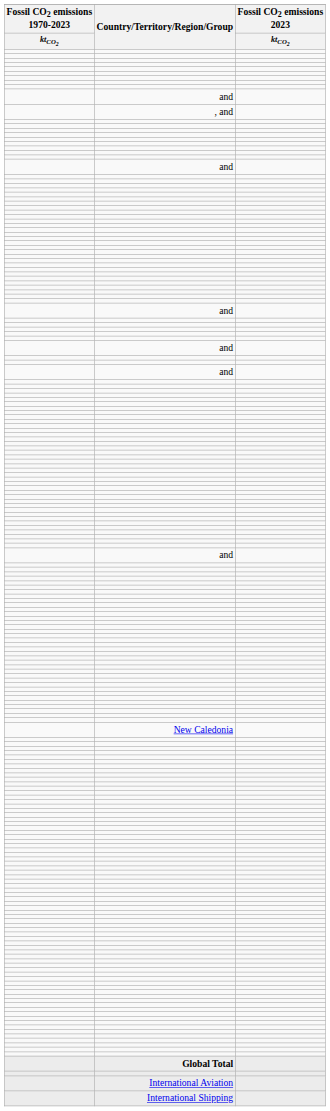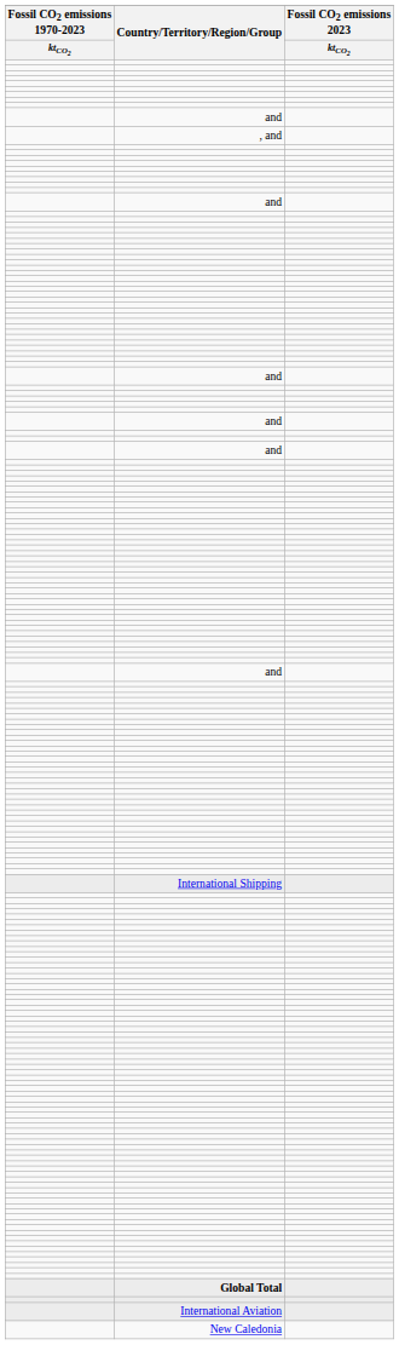rows swapped: New Caledonia <-> International Shipping
